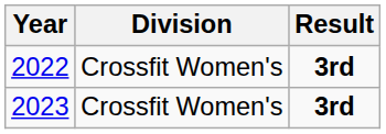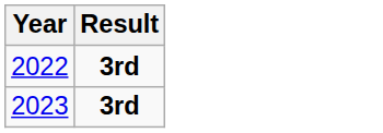- column: Division | Crossfit Women's | Crossfit Women's
